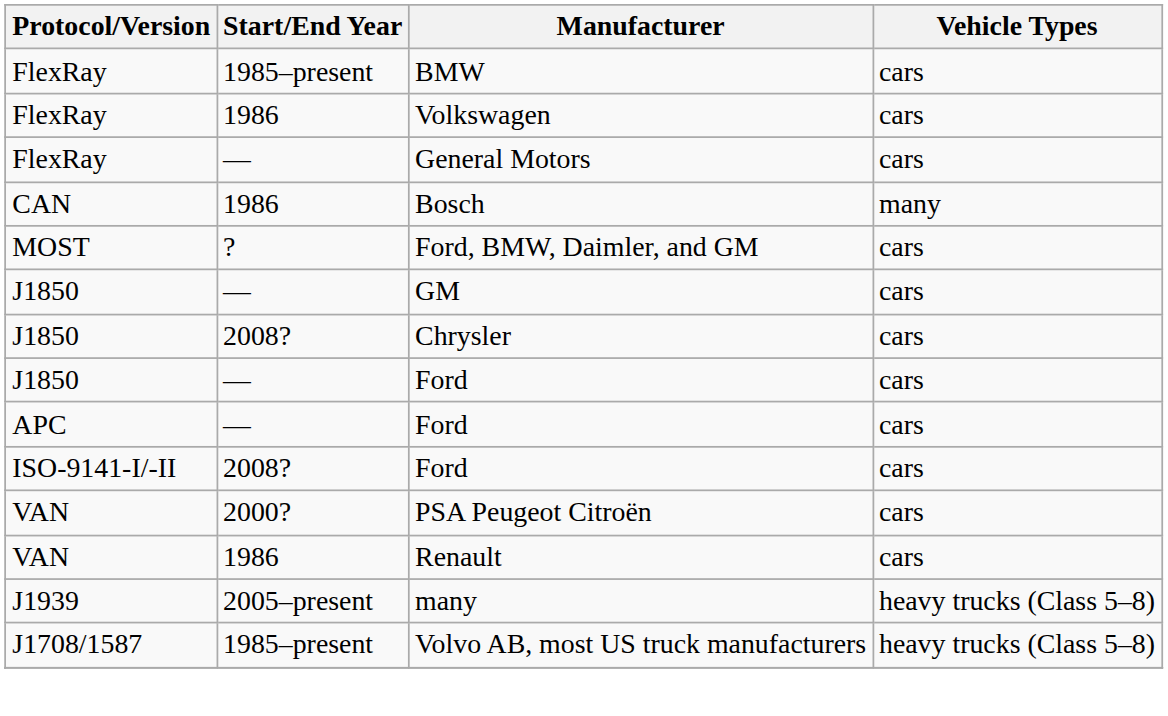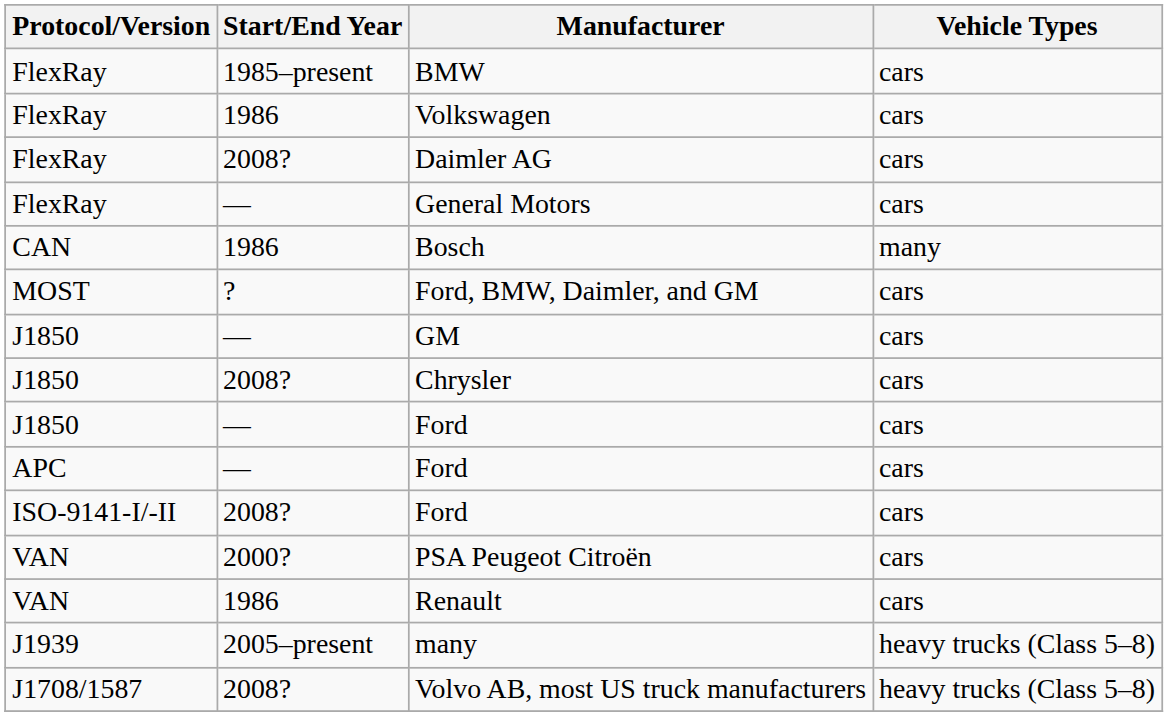+ row: FlexRay | 2008? | Daimler AG | cars
Volvo AB, most US truck manufacturers | Start/End Year: 1985–present -> 2008?
